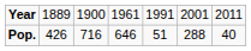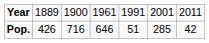Pop. | column 6: 288 -> 285
Pop. | column 7: 40 -> 42
